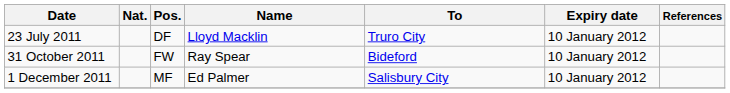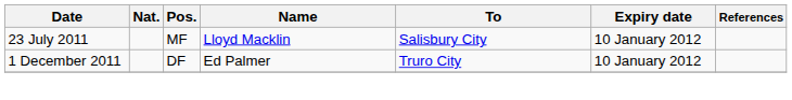23 July 2011 | Pos.: DF -> MF
23 July 2011 | To: Truro City -> Salisbury City
- row: 31 October 2011 | FW | Ray Spear | Bideford | 10 January 2012
1 December 2011 | Pos.: MF -> DF
1 December 2011 | To: Salisbury City -> Truro City
